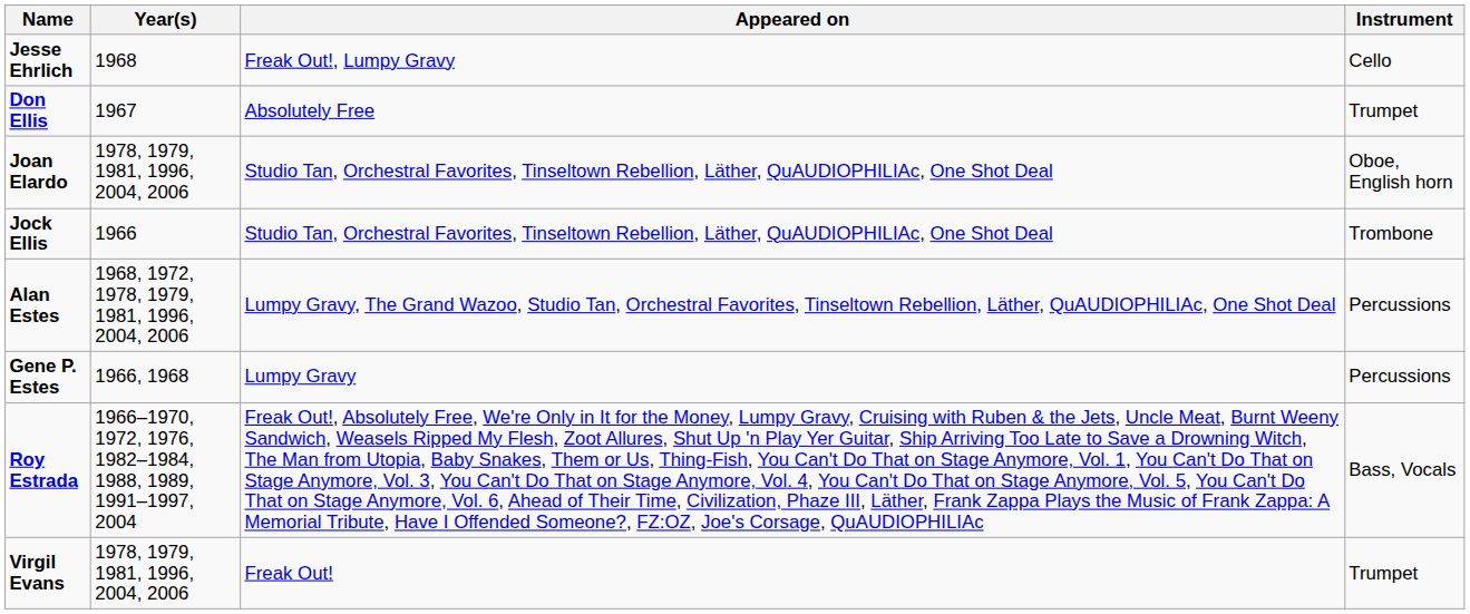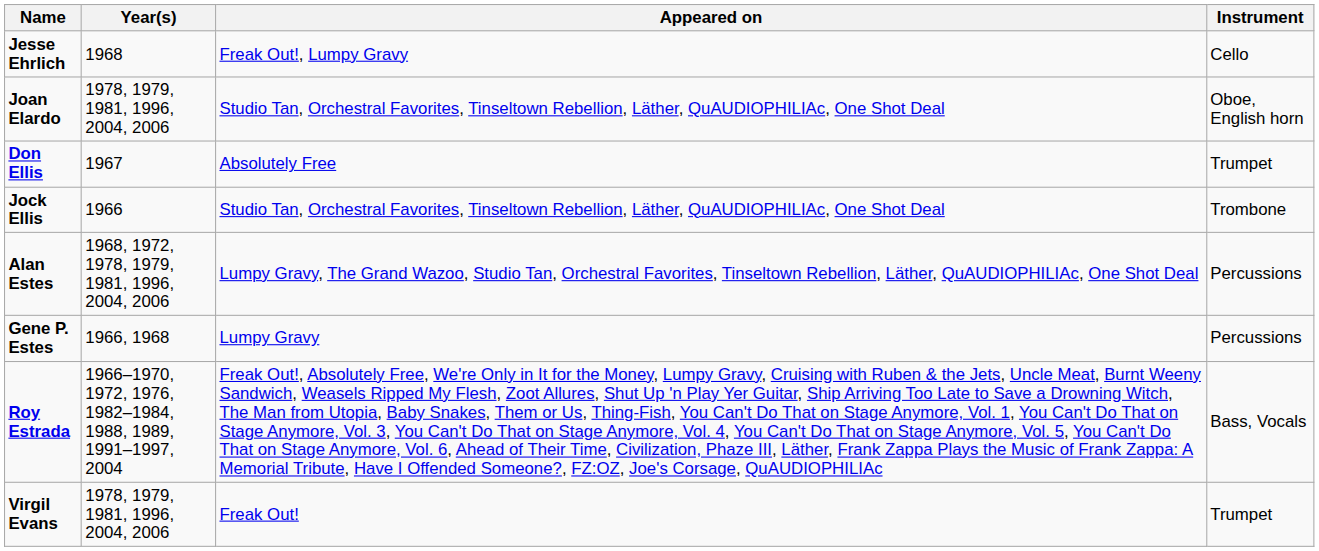rows swapped: Joan Elardo <-> Don Ellis
